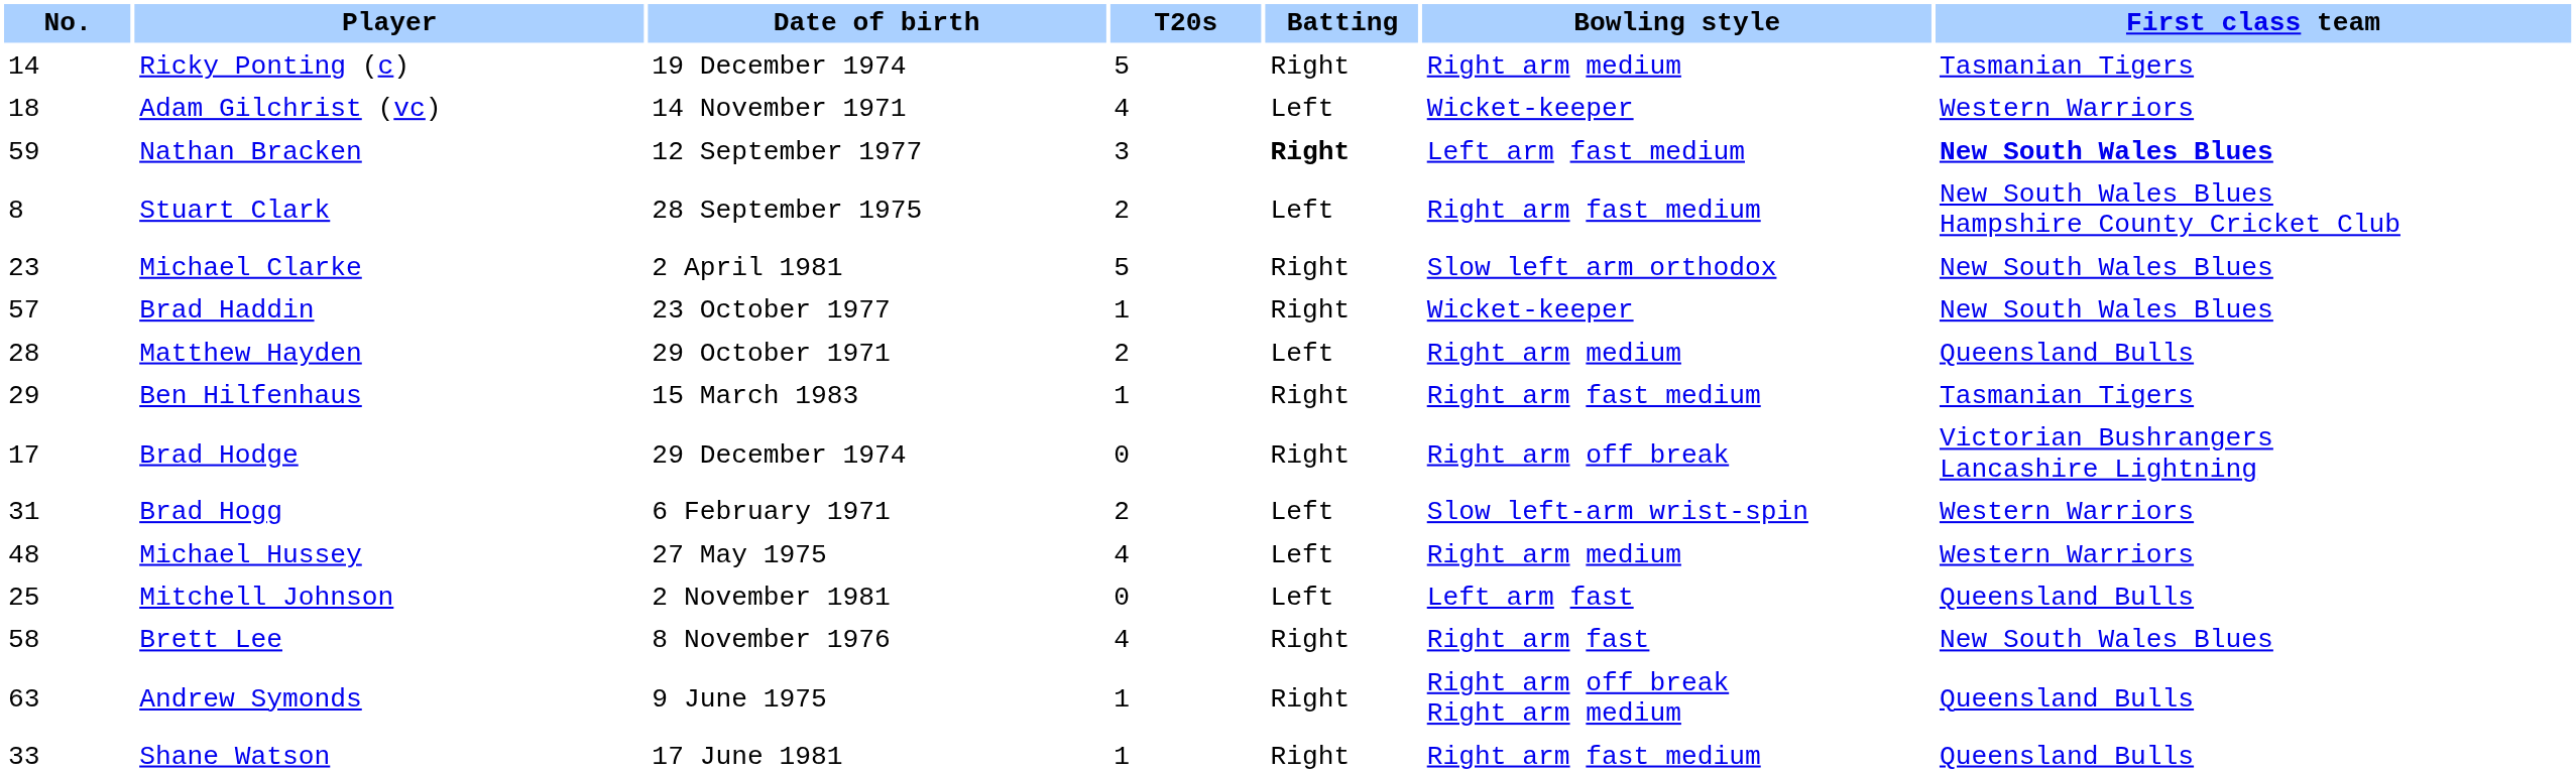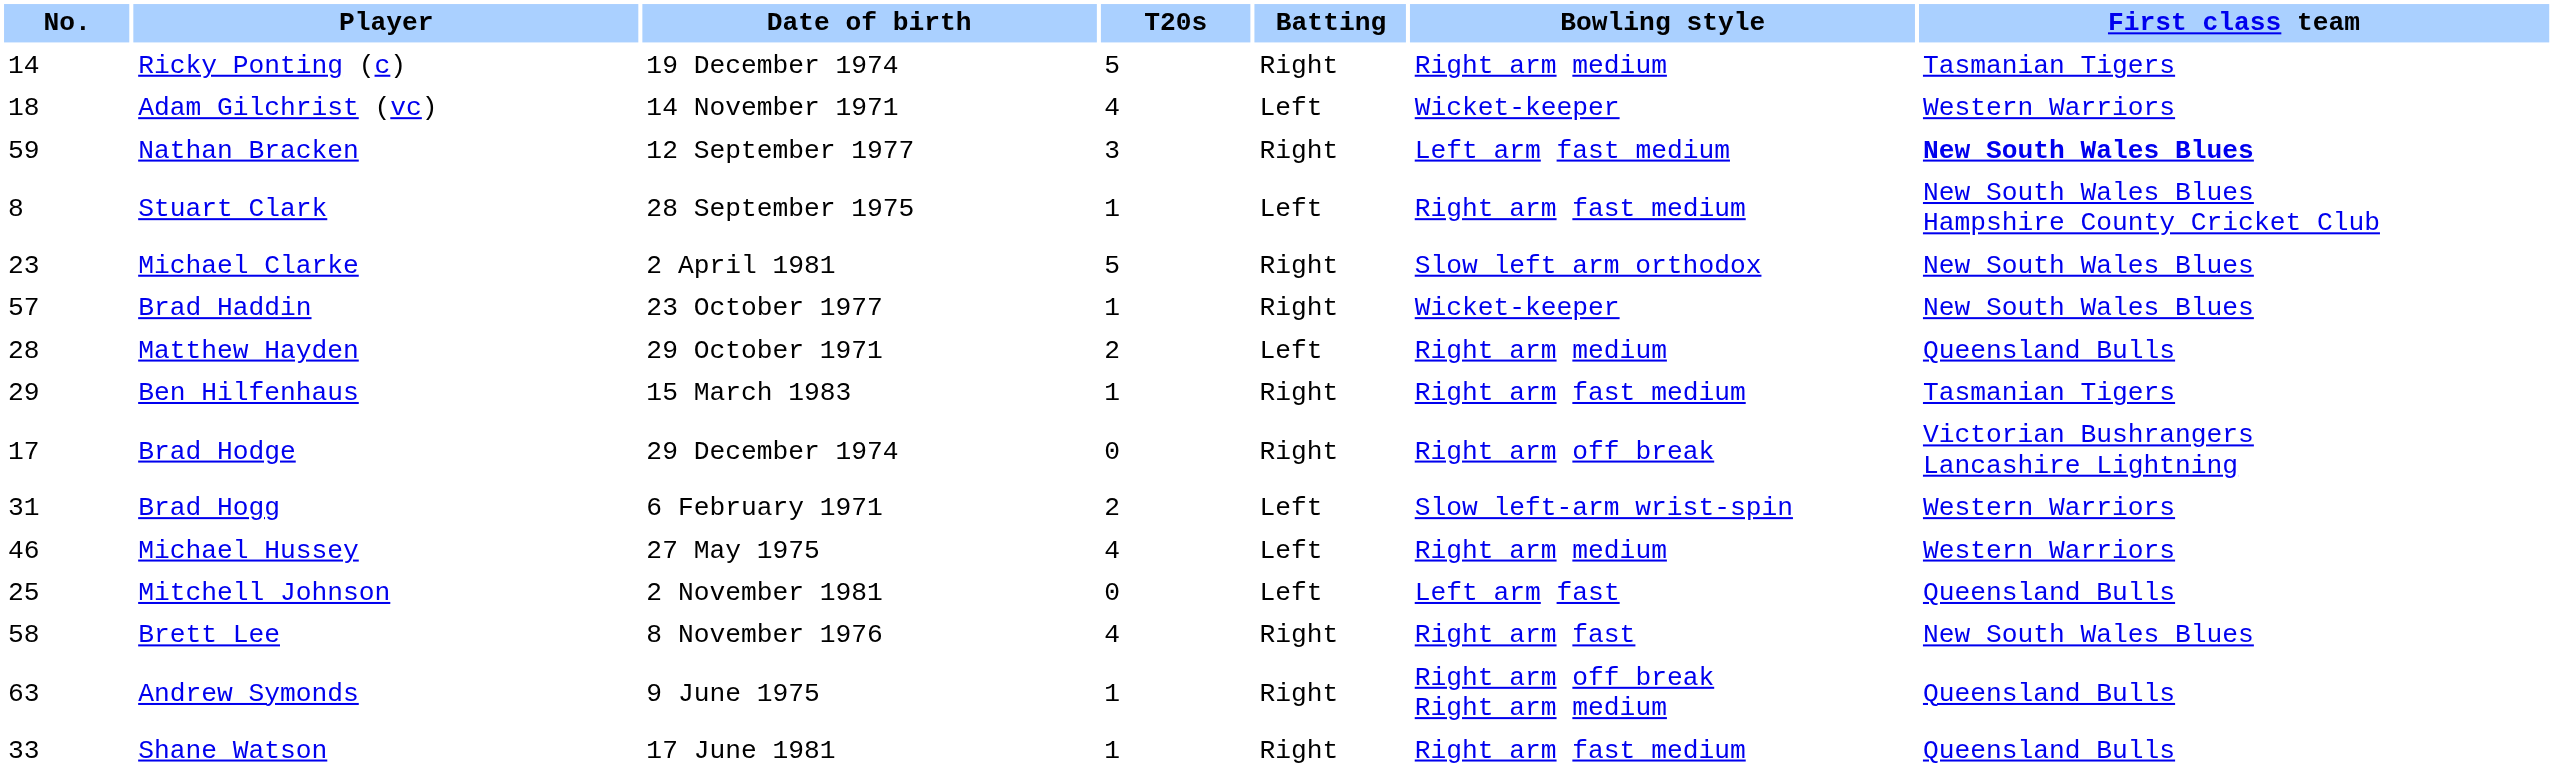Nathan Bracken | Batting: bold -> normal
Stuart Clark | T20s: 2 -> 1
Michael Hussey | No.: 48 -> 46
